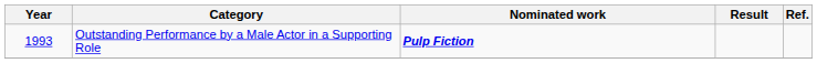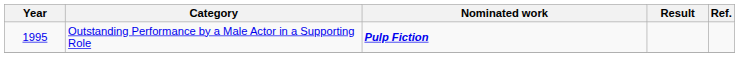Outstanding Performance by a Male Actor in a Supporting Role | Year: 1993 -> 1995
